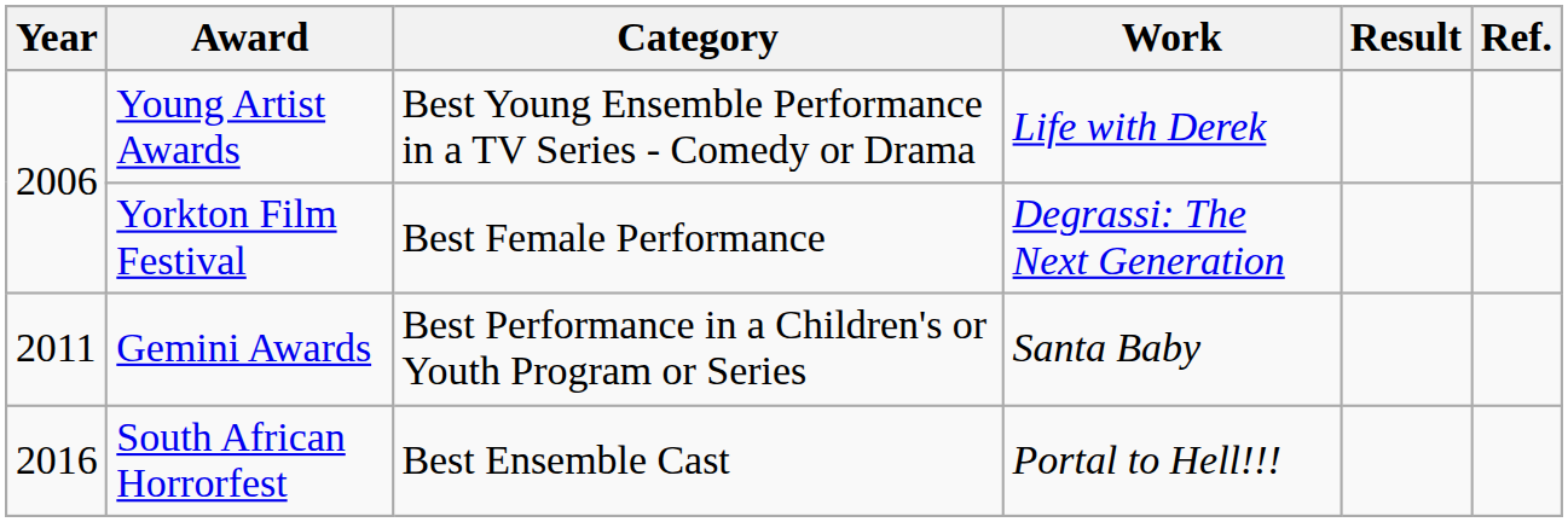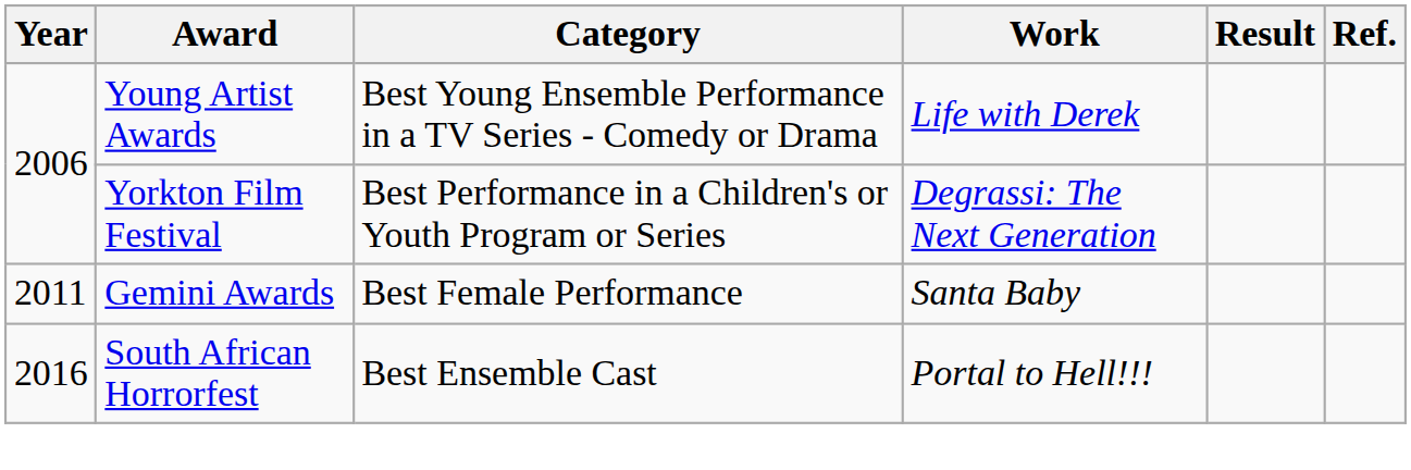Yorkton Film Festival | Category: Best Female Performance -> Best Performance in a Children's or Youth Program or Series
Gemini Awards | Category: Best Performance in a Children's or Youth Program or Series -> Best Female Performance
